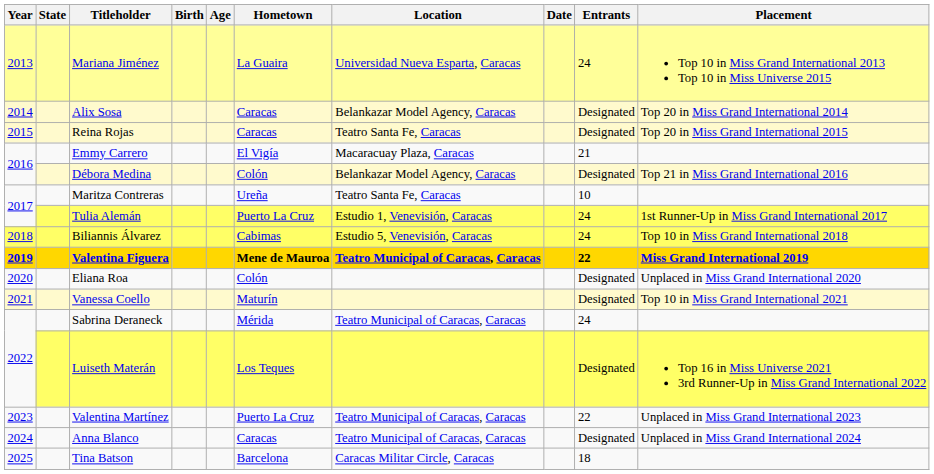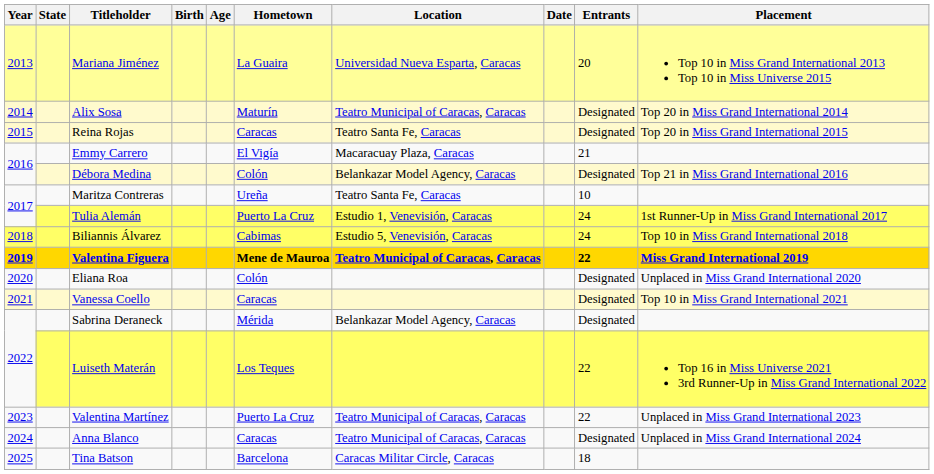Mariana Jiménez | Entrants: 24 -> 20
Alix Sosa | Hometown: Caracas -> Maturín
Alix Sosa | Location: Belankazar Model Agency, Caracas -> Teatro Municipal of Caracas, Caracas
Vanessa Coello | Hometown: Maturín -> Caracas
Sabrina Deraneck | Location: Teatro Municipal of Caracas, Caracas -> Belankazar Model Agency, Caracas
Sabrina Deraneck | Entrants: 24 -> Designated
Luiseth Materán | Entrants: Designated -> 22
